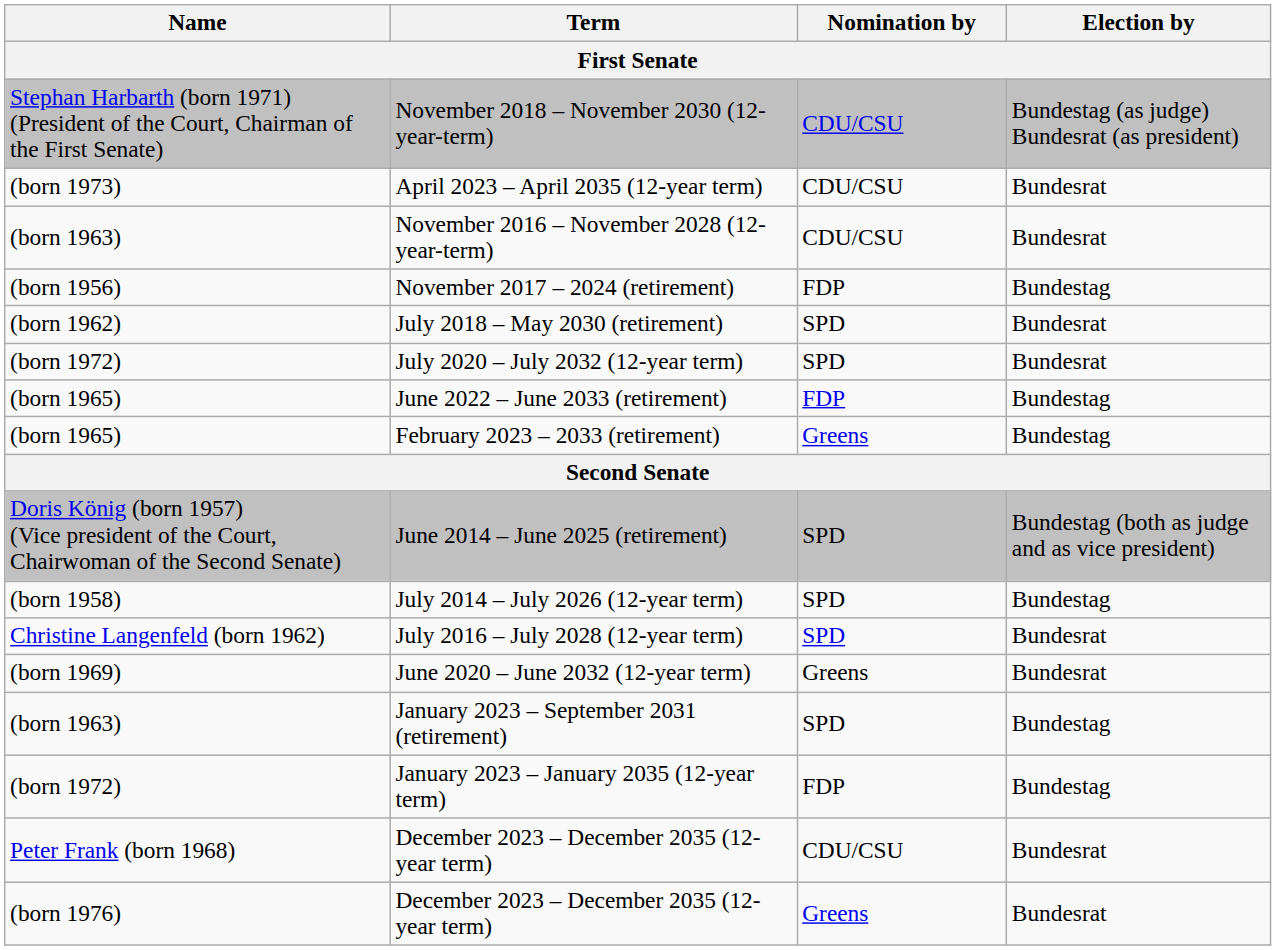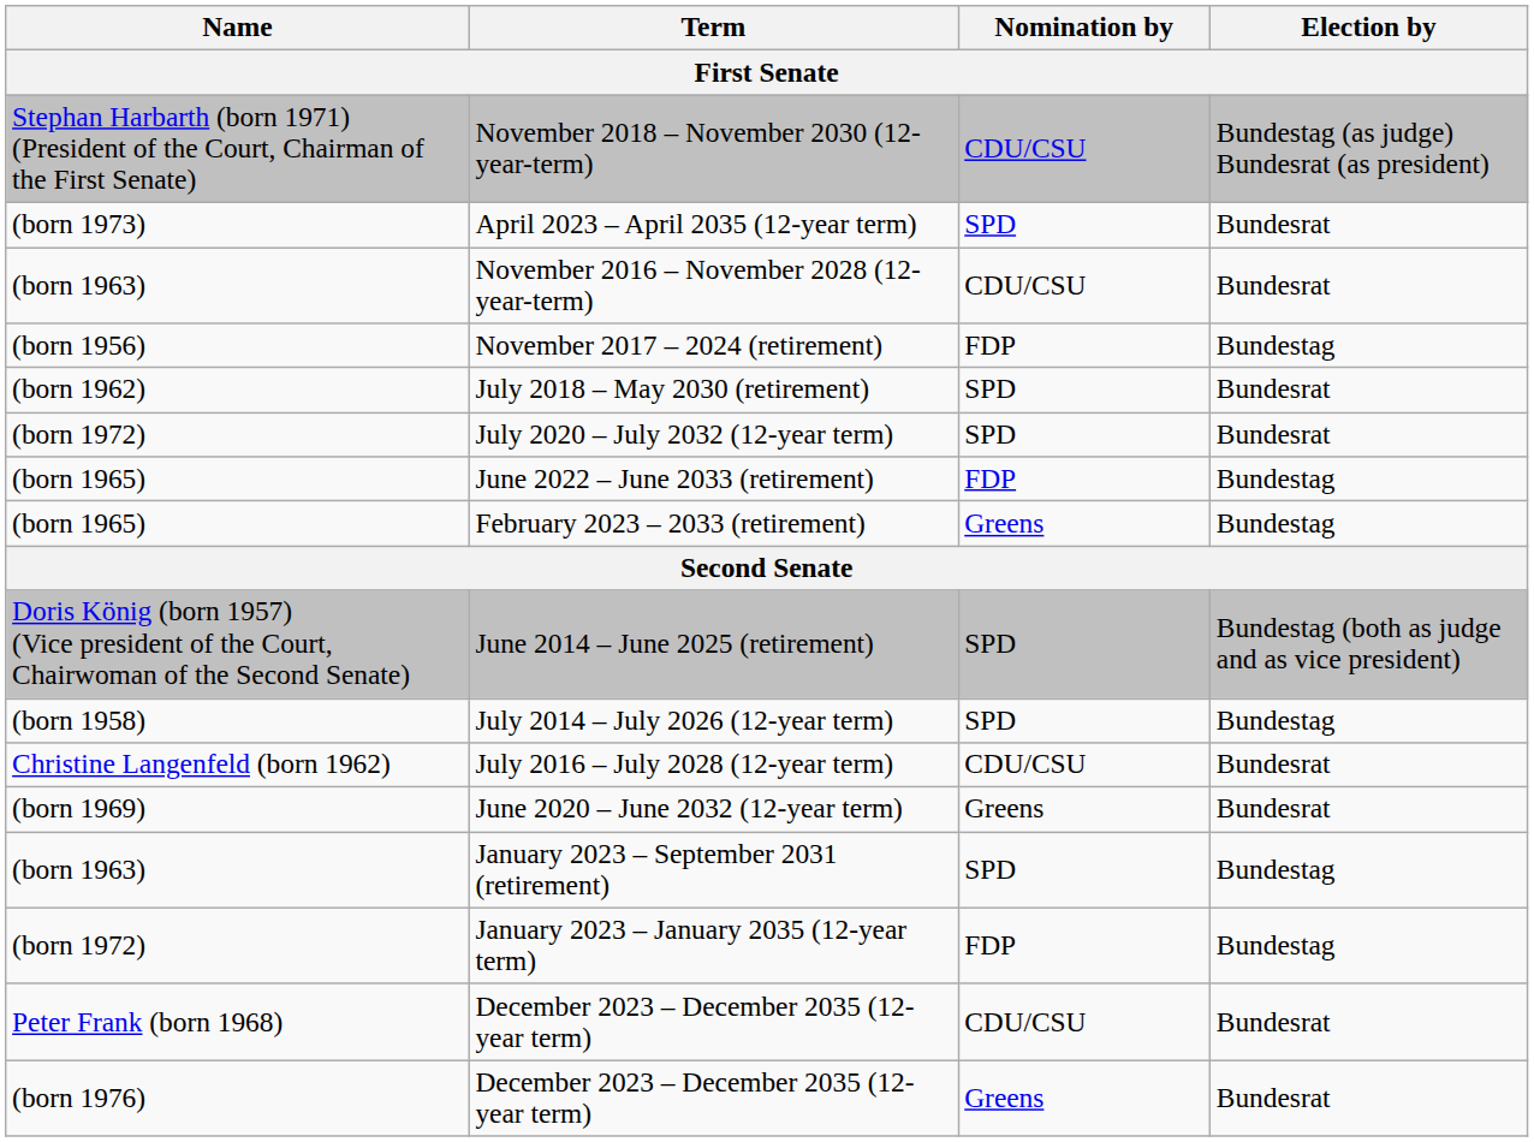April 2023 – April 2035 (12-year term) | Nomination by: CDU/CSU -> SPD
July 2016 – July 2028 (12-year term) | Nomination by: SPD -> CDU/CSU
